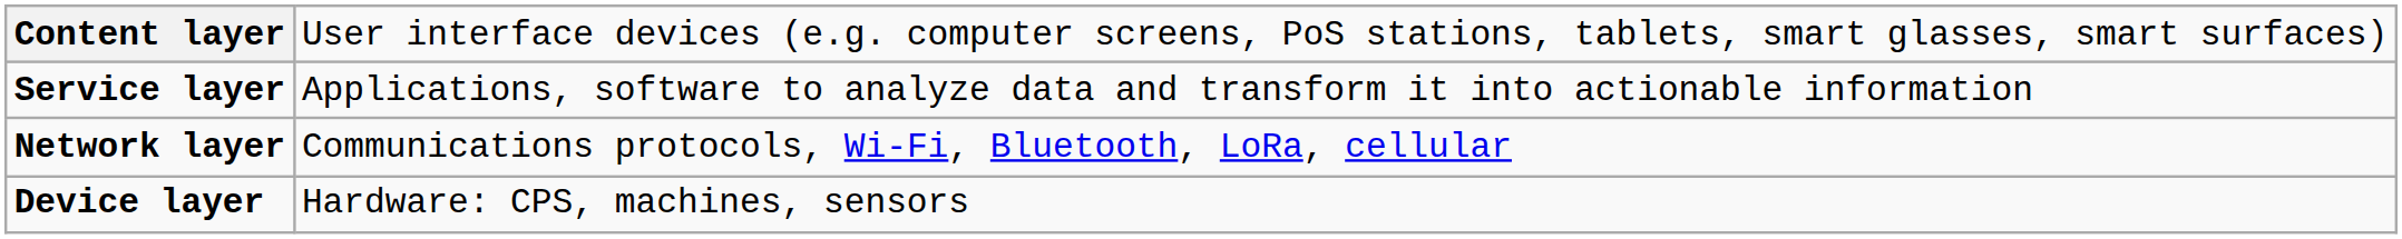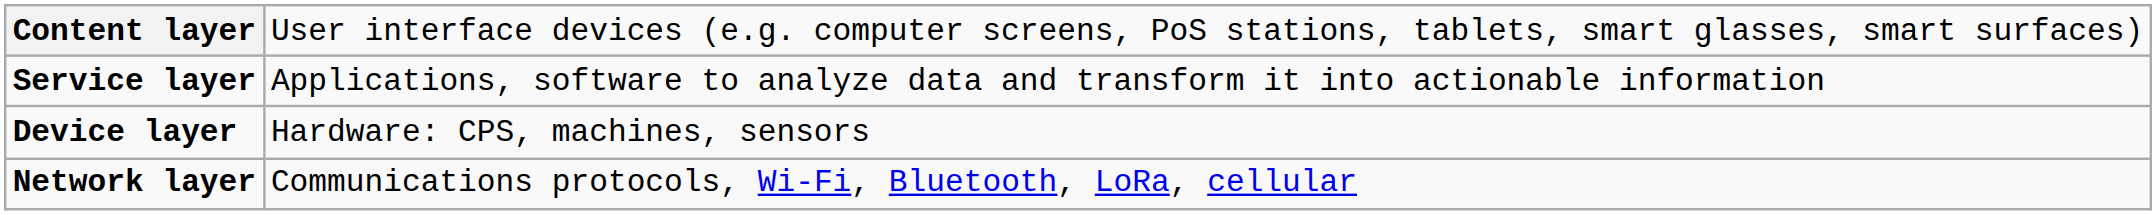rows swapped: Network layer <-> Device layer
